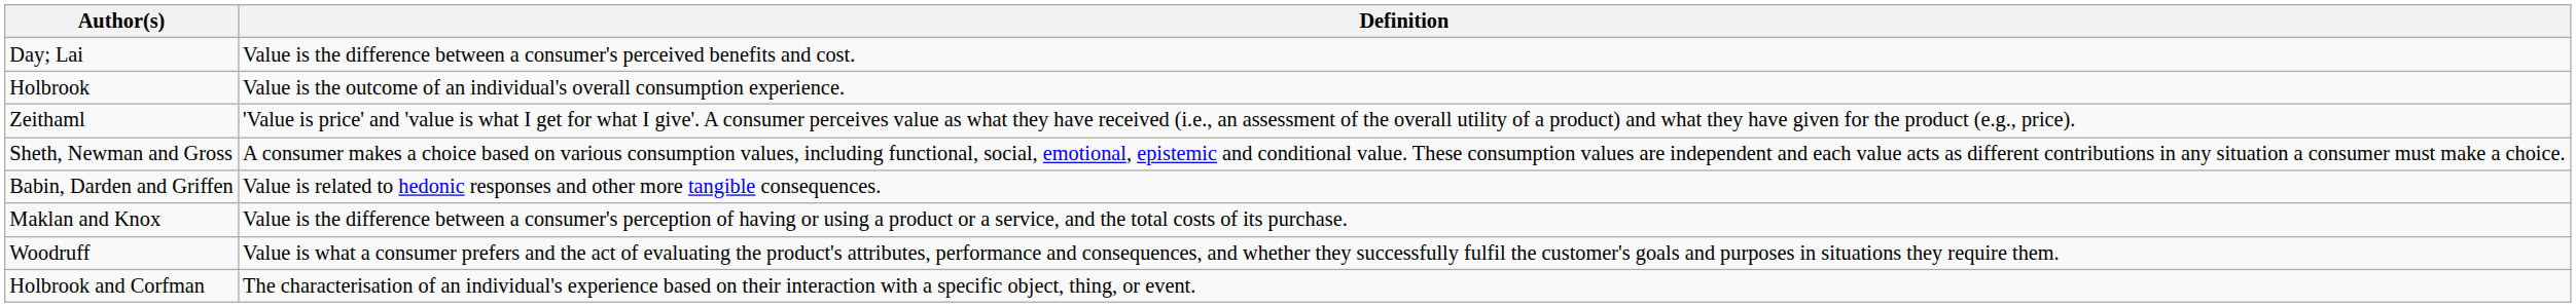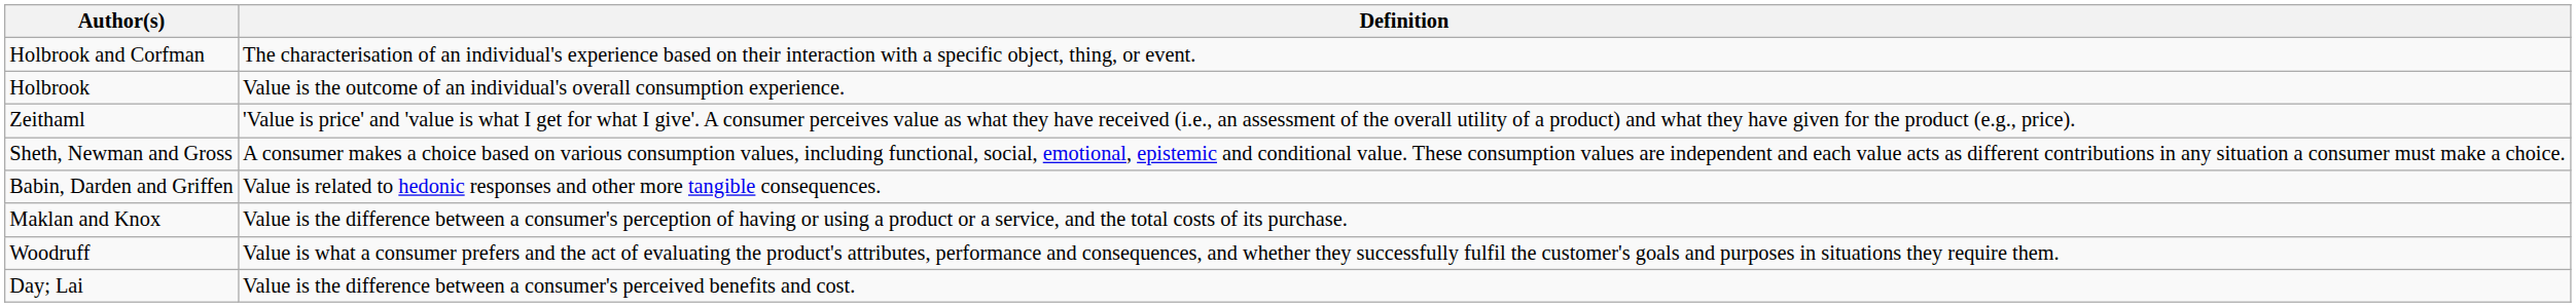rows swapped: Holbrook and Corfman <-> Day; Lai
